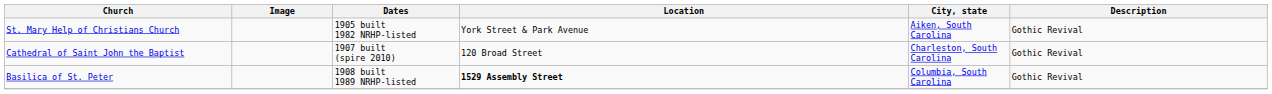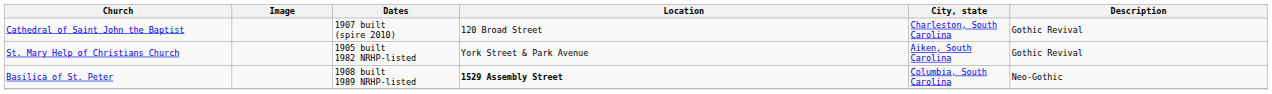rows swapped: St. Mary Help of Christians Church <-> Cathedral of Saint John the Baptist
Basilica of St. Peter | Description: Gothic Revival -> Neo-Gothic
